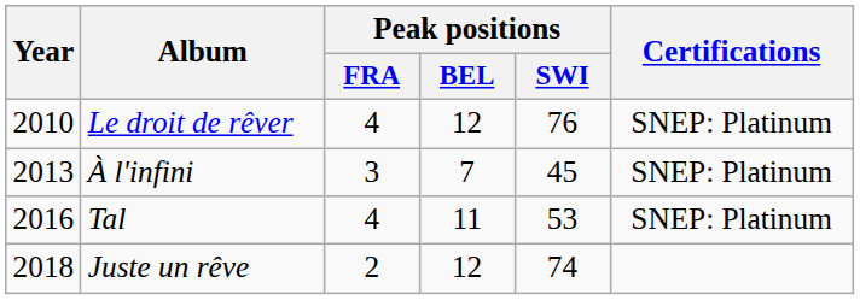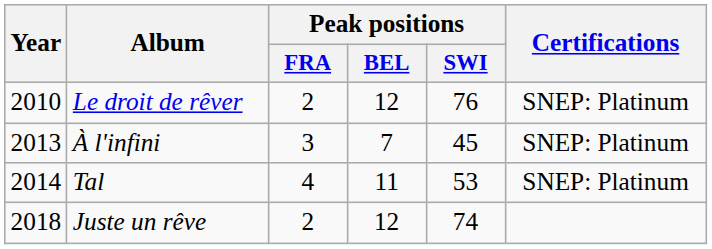Le droit de rêver | Peak positions / FRA: 4 -> 2
Tal | Year: 2016 -> 2014
